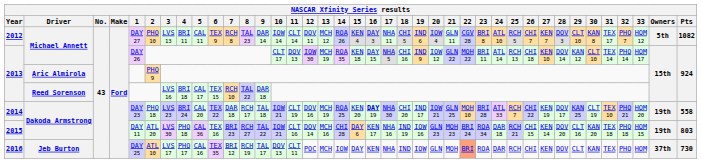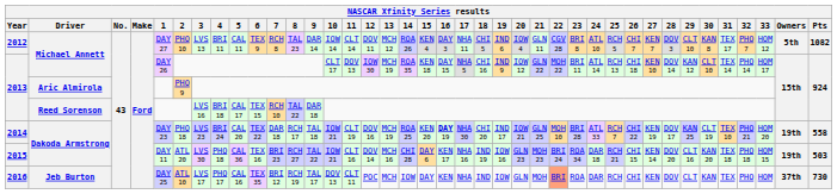2015 | Pts: 803 -> 503
